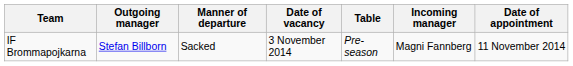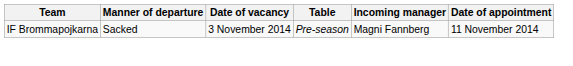- column: Outgoing manager | Stefan Billborn
